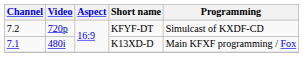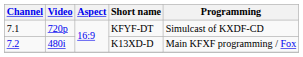KFYF-DT | Channel: 7.2 -> 7.1
K13XD-D | Channel: 7.1 -> 7.2
